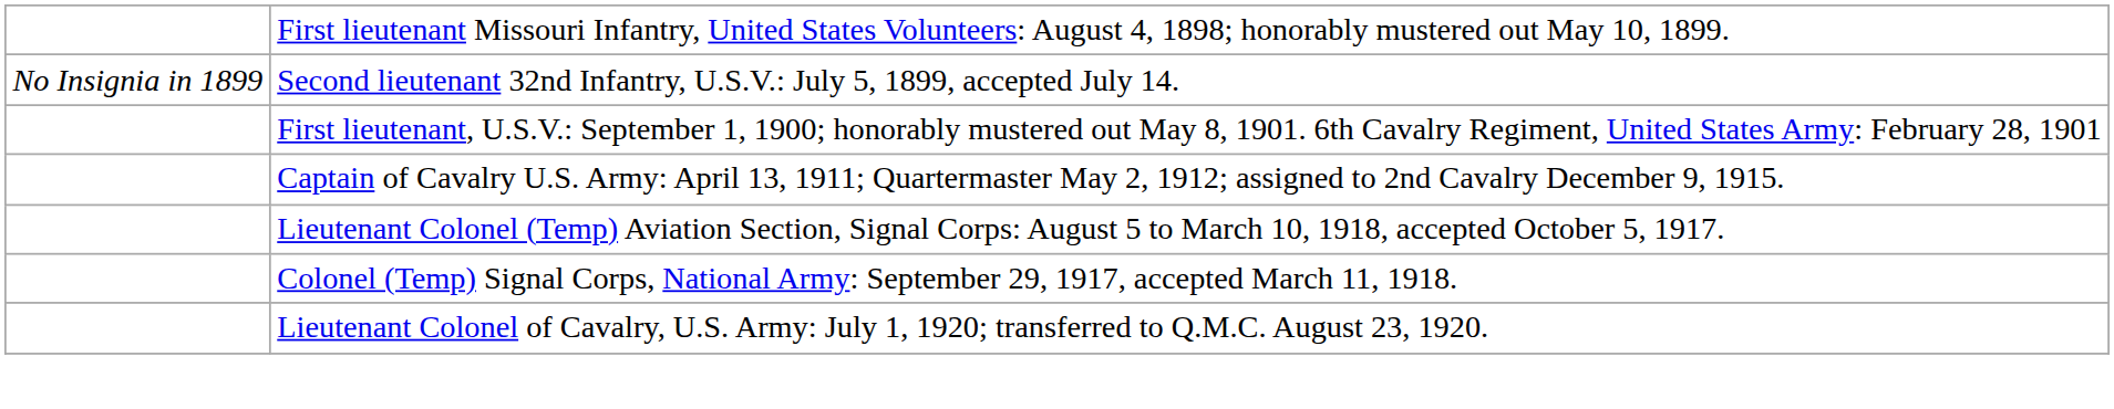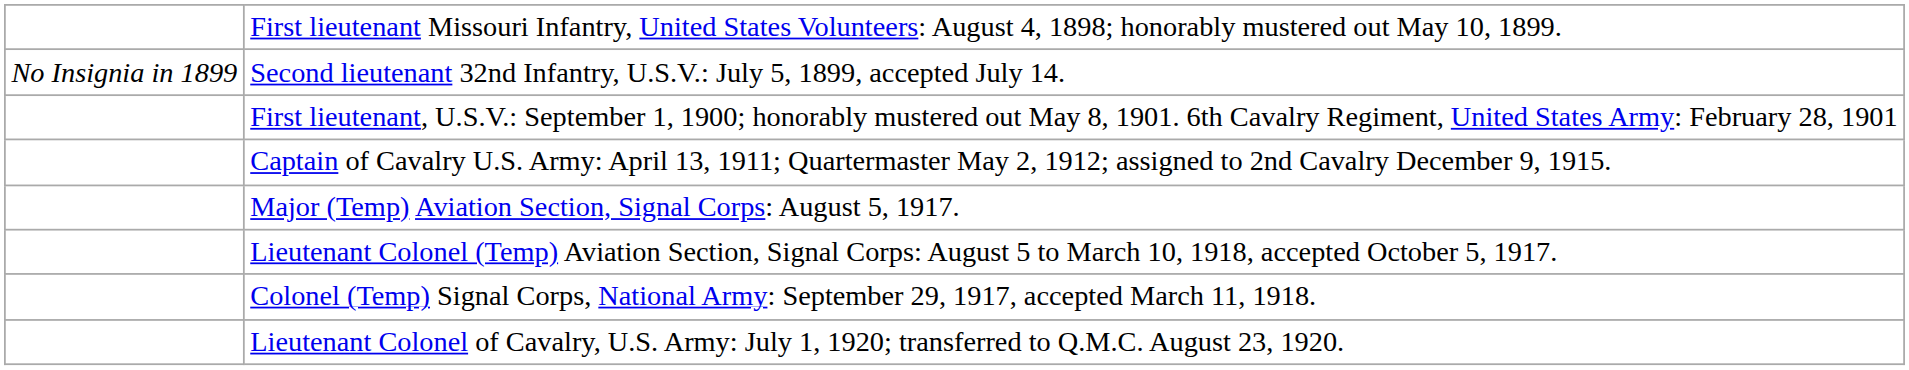+ row: Major (Temp) Aviation Section, Signal Corps: August 5, 1917.
